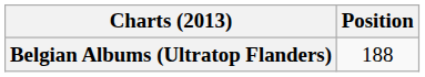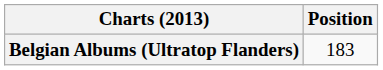Belgian Albums (Ultratop Flanders) | Position: 188 -> 183
